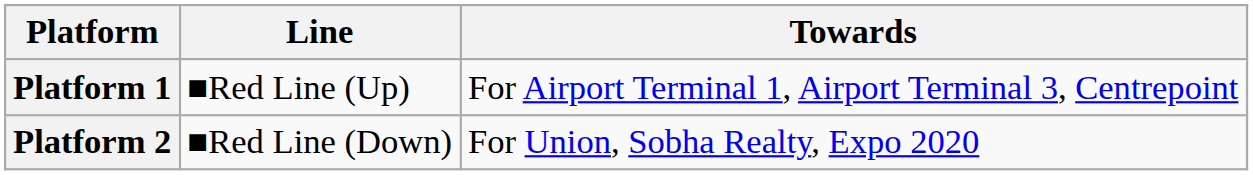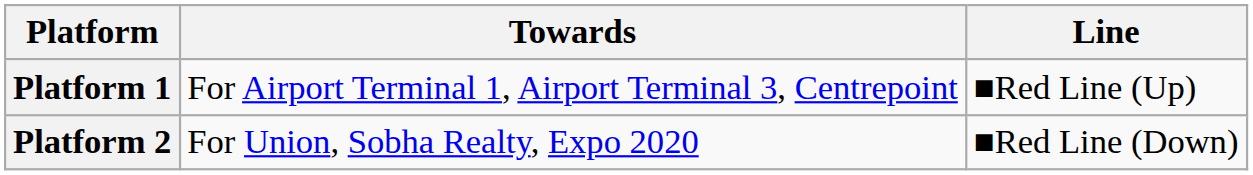columns swapped: Line <-> Towards
